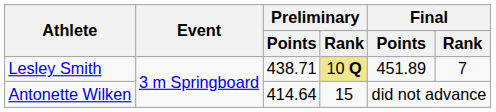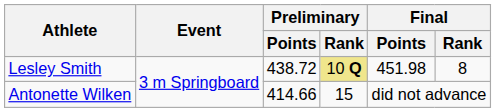Lesley Smith | Preliminary / Points: 438.71 -> 438.72
Lesley Smith | Final / Points: 451.89 -> 451.98
Lesley Smith | Final / Rank: 7 -> 8
Antonette Wilken | Preliminary / Points: 414.64 -> 414.66
